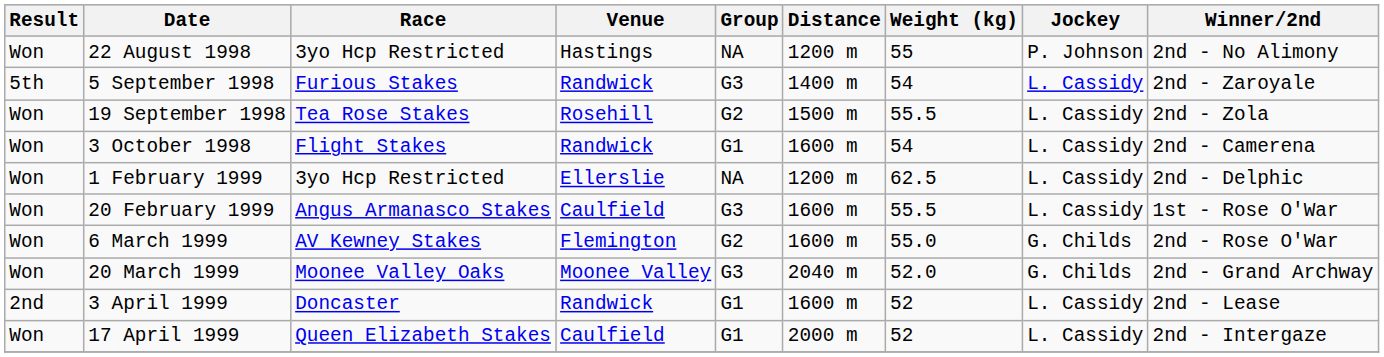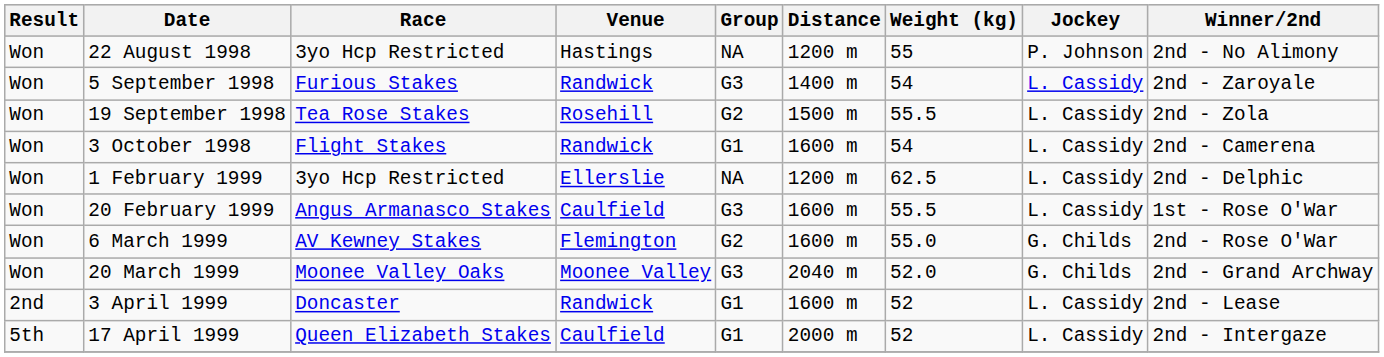5 September 1998 | Result: 5th -> Won
17 April 1999 | Result: Won -> 5th
